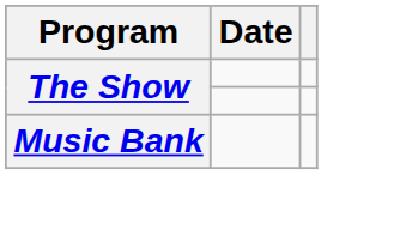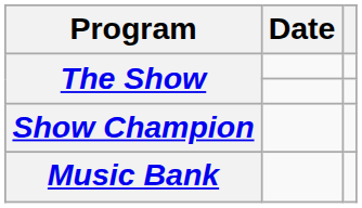+ row: Show Champion
